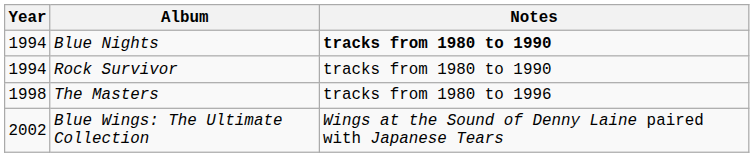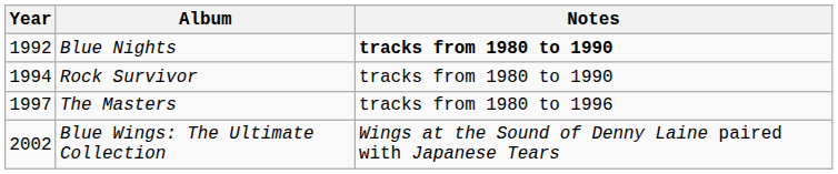Blue Nights | Year: 1994 -> 1992
The Masters | Year: 1998 -> 1997
